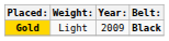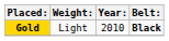Gold | Year:: 2009 -> 2010
